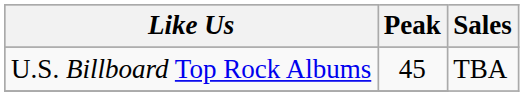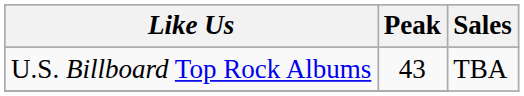U.S. Billboard Top Rock Albums | Peak: 45 -> 43
